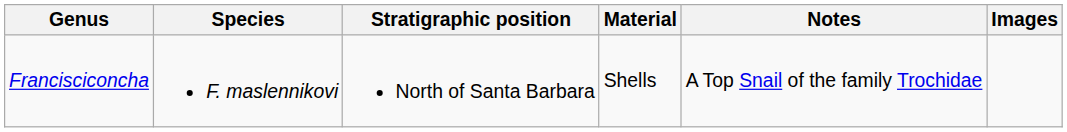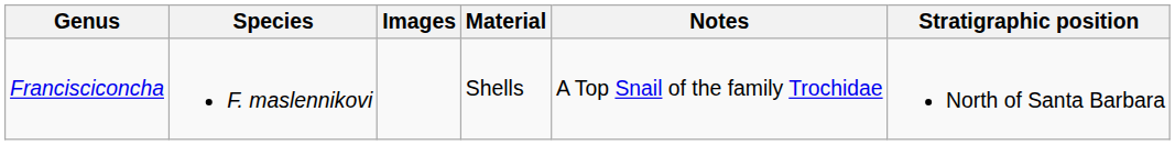columns swapped: Stratigraphic position <-> Images
